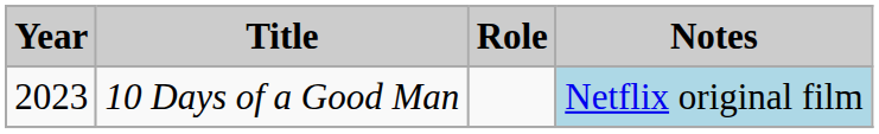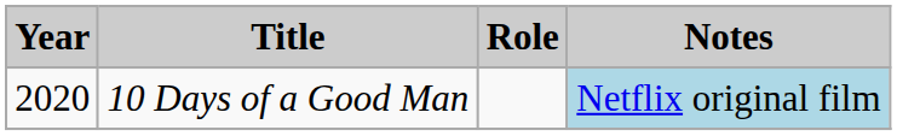10 Days of a Good Man | Year: 2023 -> 2020
